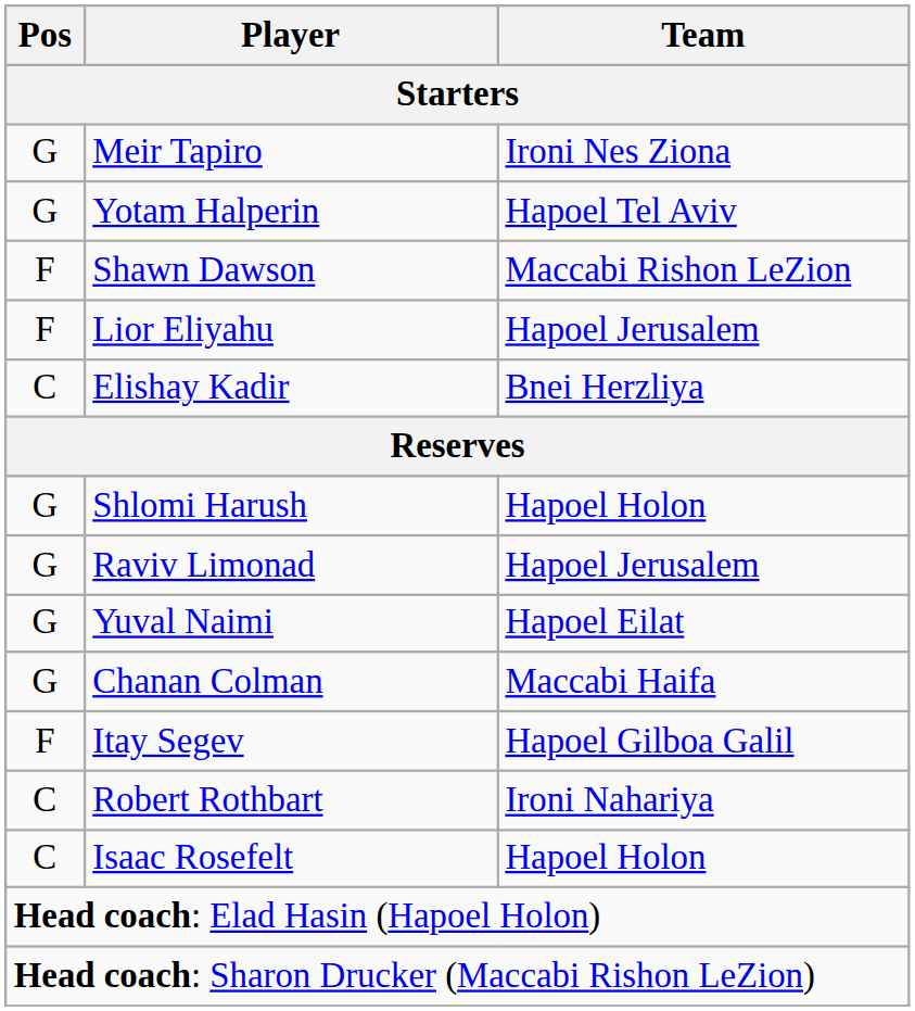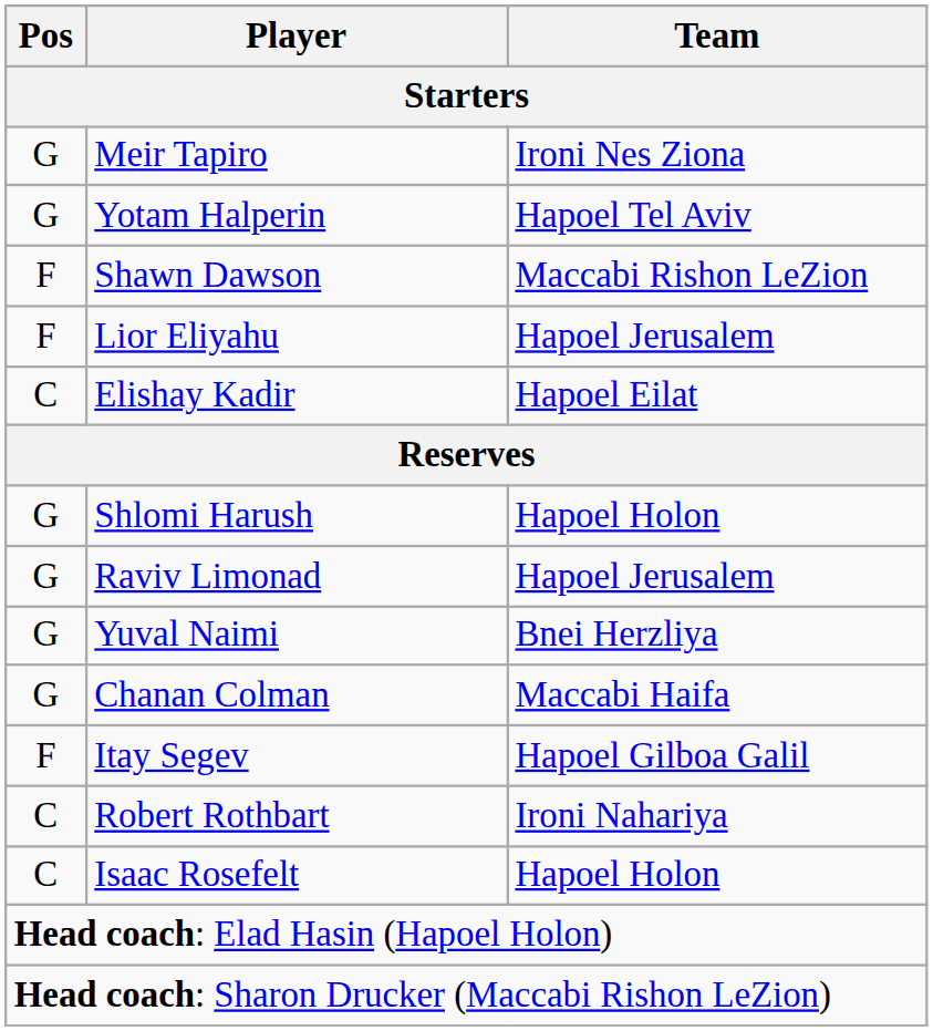Elishay Kadir | Team: Bnei Herzliya -> Hapoel Eilat
Yuval Naimi | Team: Hapoel Eilat -> Bnei Herzliya
